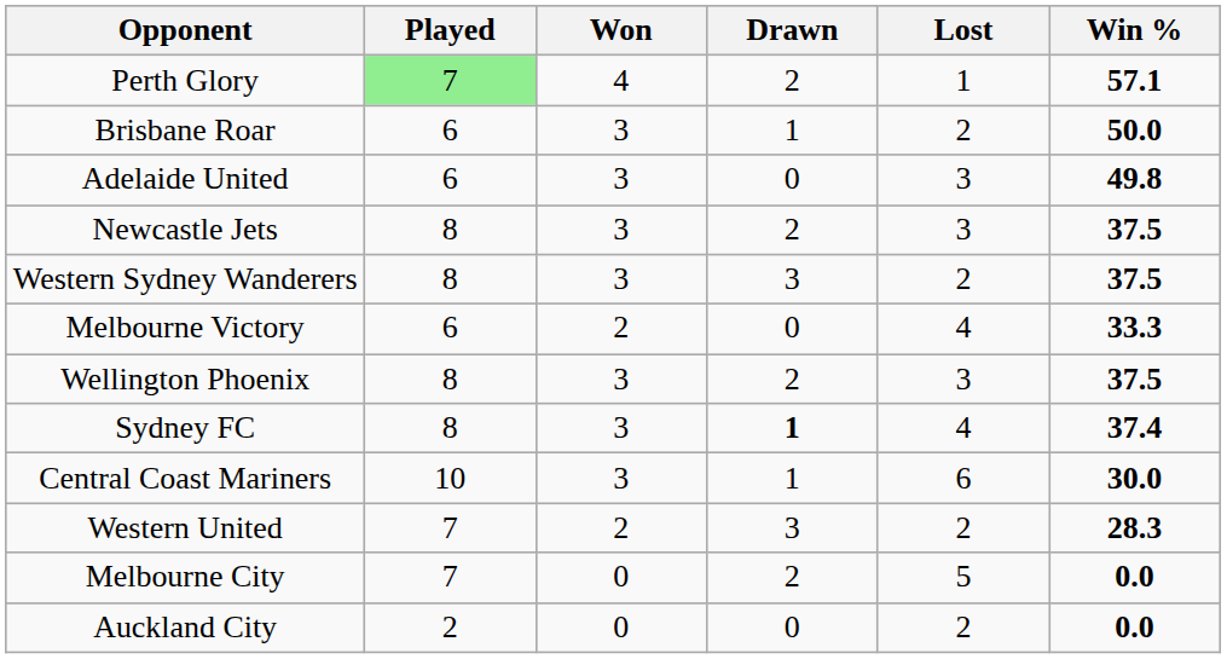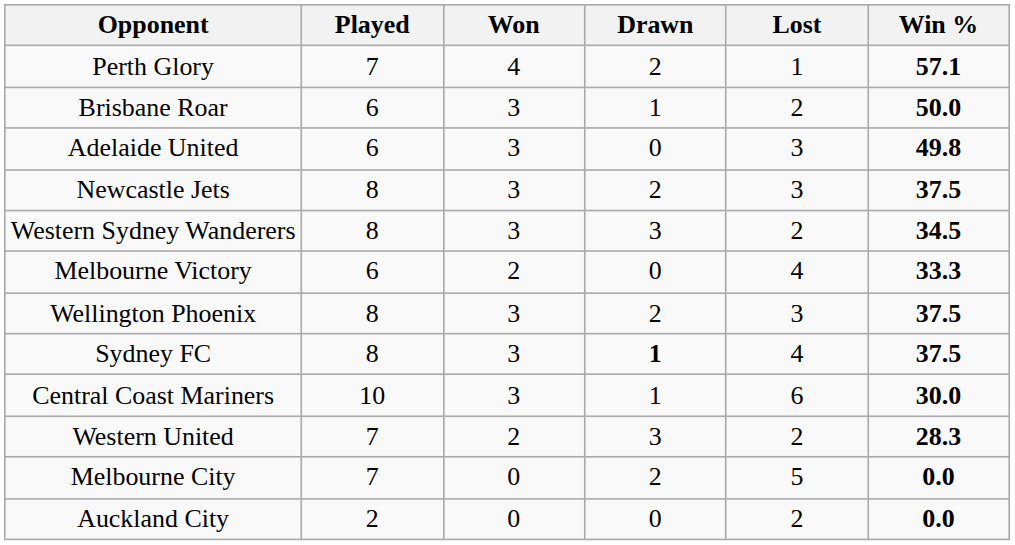Perth Glory | Played: lightgreen background -> no background
Western Sydney Wanderers | Win %: 37.5 -> 34.5
Sydney FC | Win %: 37.4 -> 37.5
